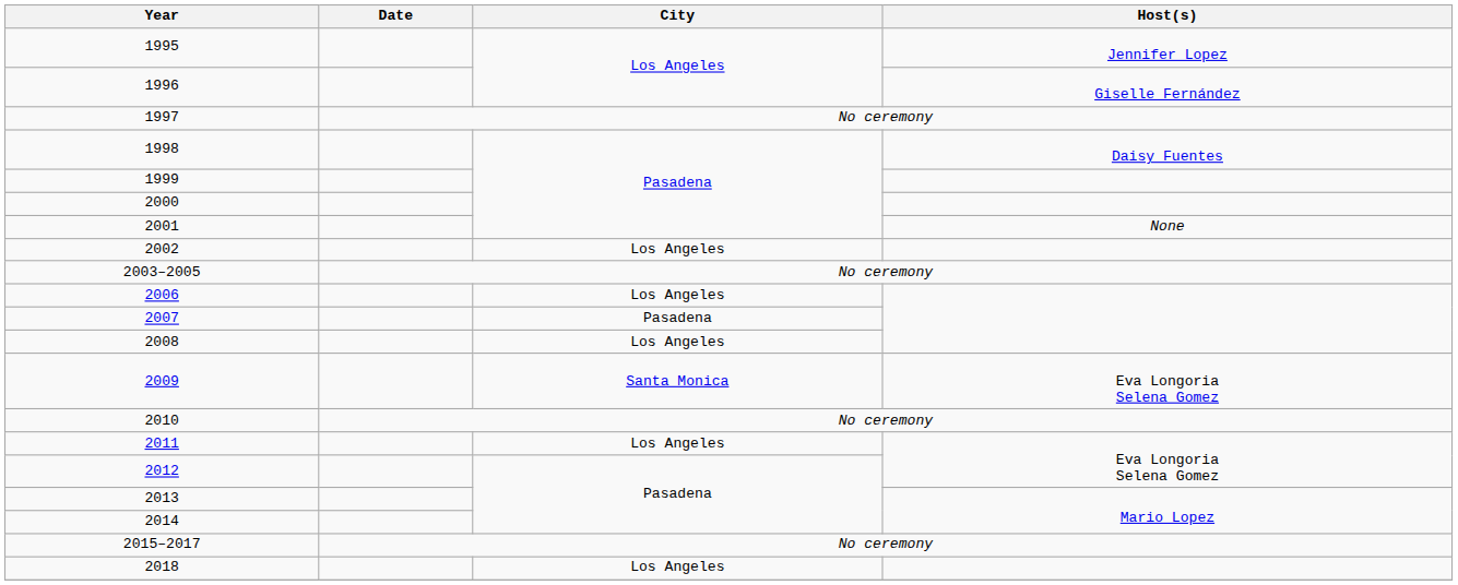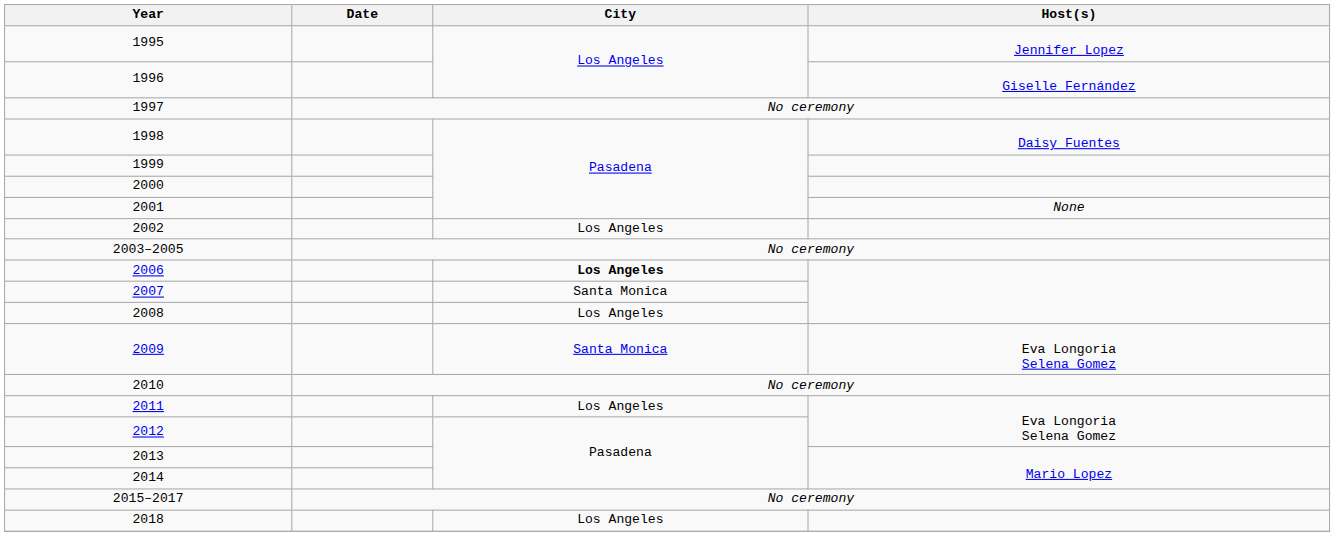2006 | City: normal -> bold
2007 | City: Pasadena -> Santa Monica
